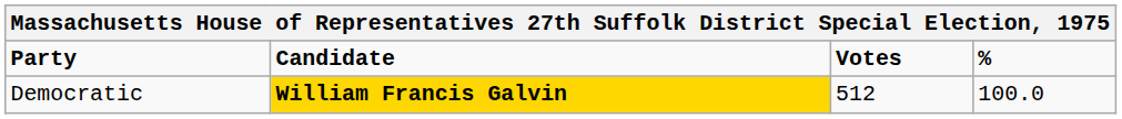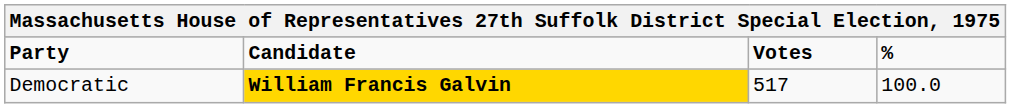Democratic | Votes: 512 -> 517
